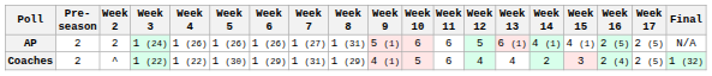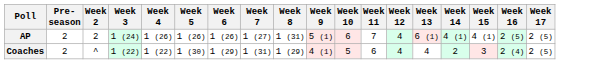- column: Final | N/A | 1 (32)
AP | Week 11: 6 -> 7
AP | Week 12: 5 -> 4
